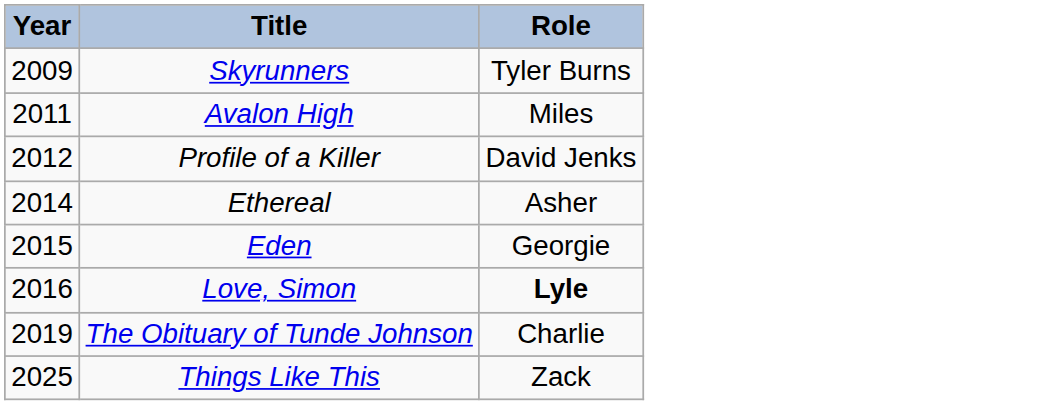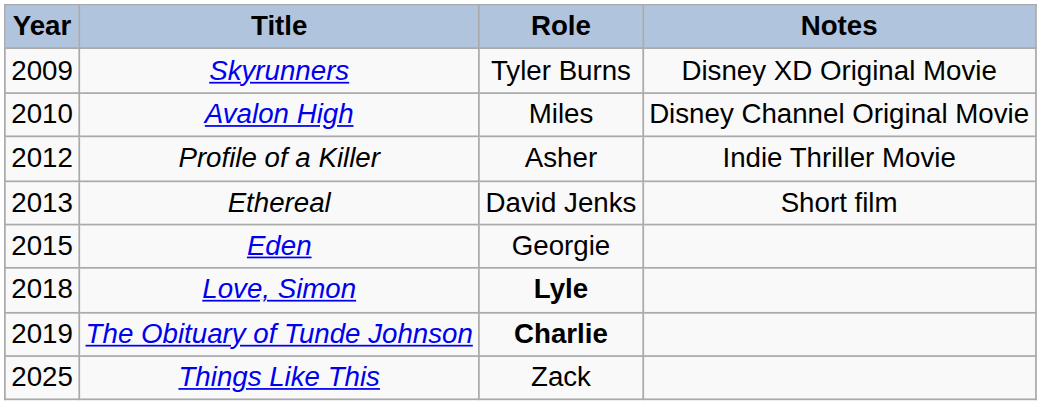+ column: Notes | Disney XD Original Movie | Disney Channel Original Movie | Indie Thriller Movie | Short film
Avalon High | Year: 2011 -> 2010
Profile of a Killer | Role: David Jenks -> Asher
Ethereal | Year: 2014 -> 2013
Ethereal | Role: Asher -> David Jenks
Love, Simon | Year: 2016 -> 2018
The Obituary of Tunde Johnson | Role: normal -> bold
